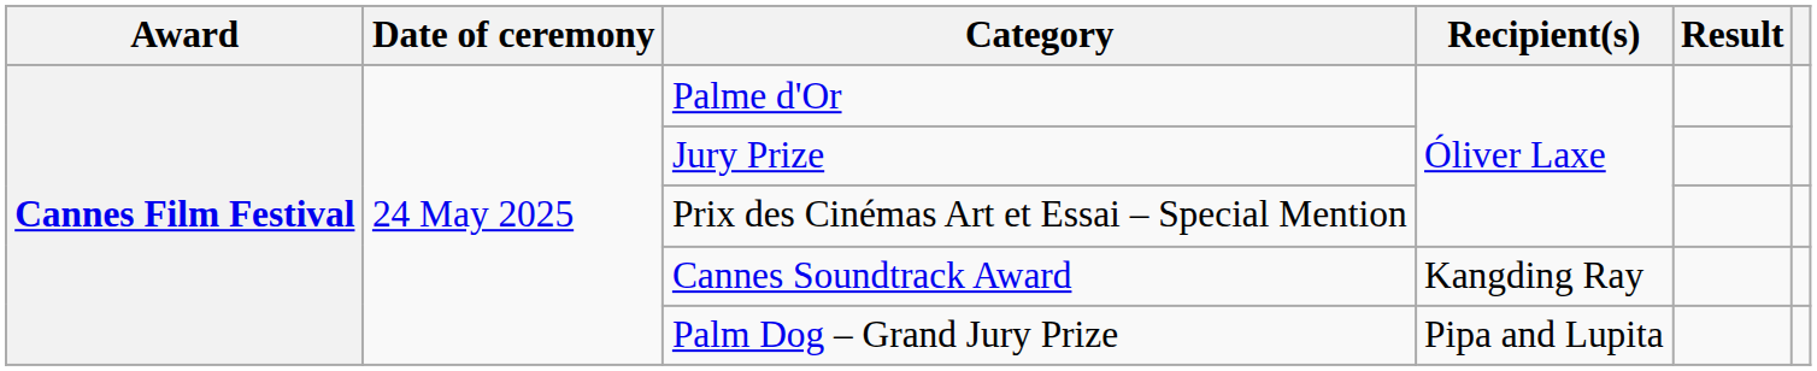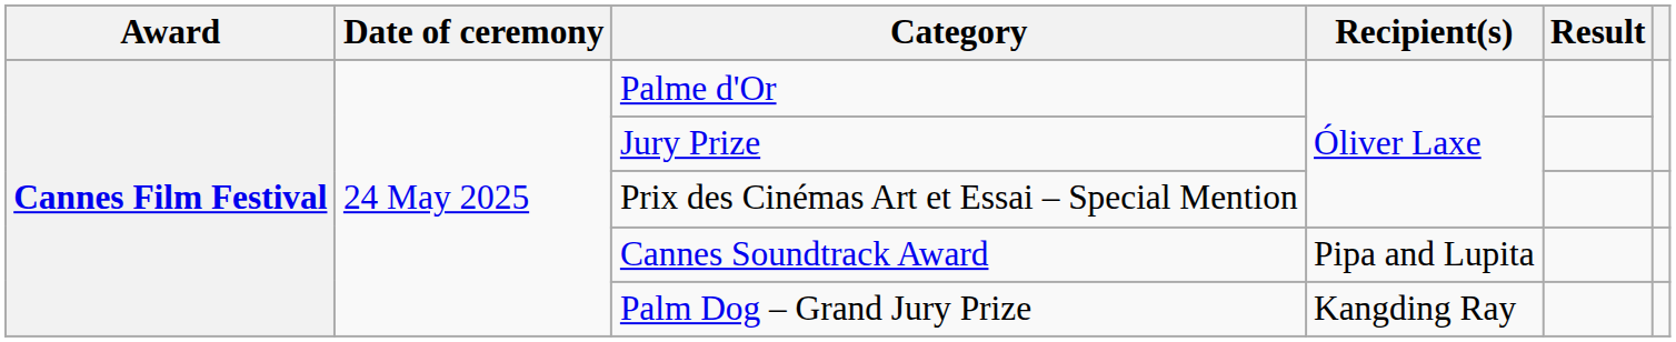Cannes Soundtrack Award | Recipient(s): Kangding Ray -> Pipa and Lupita
Palm Dog – Grand Jury Prize | Recipient(s): Pipa and Lupita -> Kangding Ray
